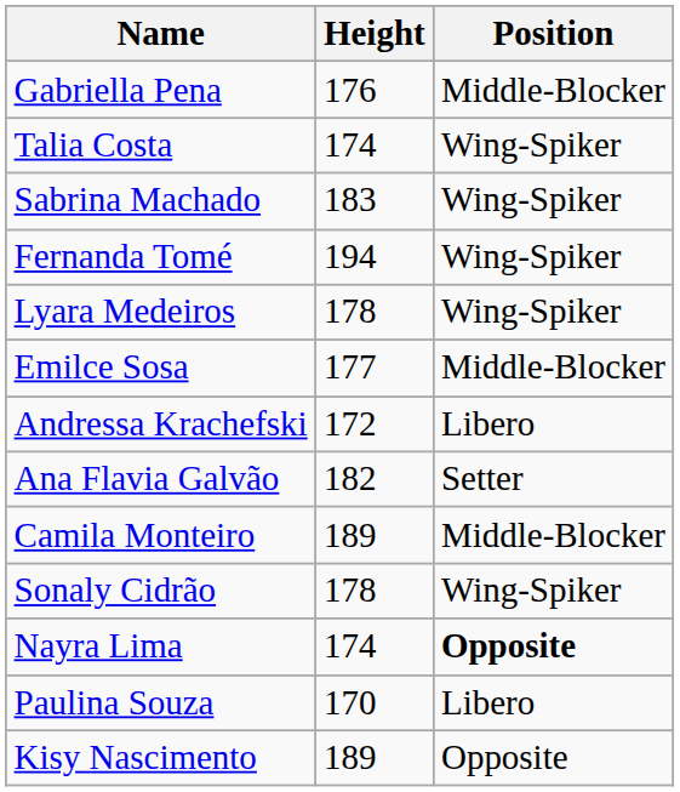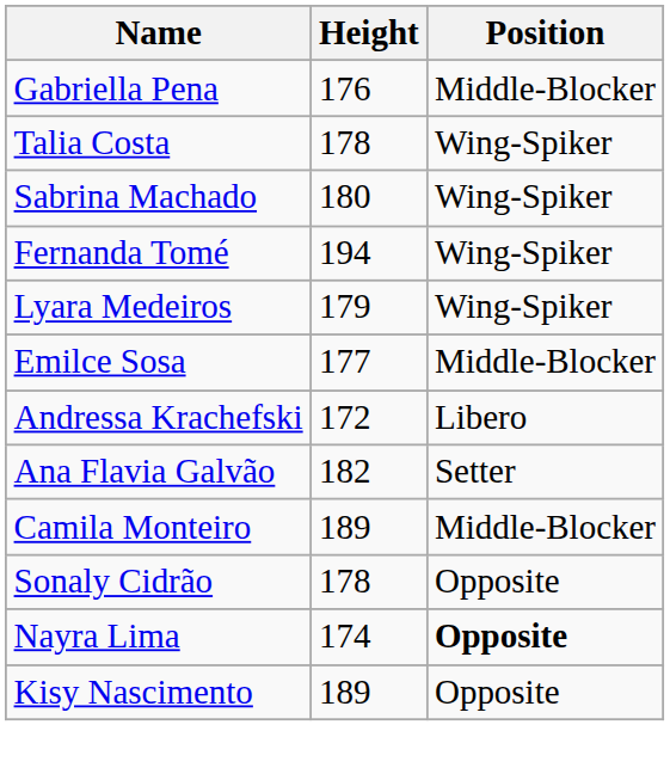Talia Costa | Height: 174 -> 178
Sabrina Machado | Height: 183 -> 180
Lyara Medeiros | Height: 178 -> 179
Sonaly Cidrão | Position: Wing-Spiker -> Opposite
- row: Paulina Souza | 170 | Libero
